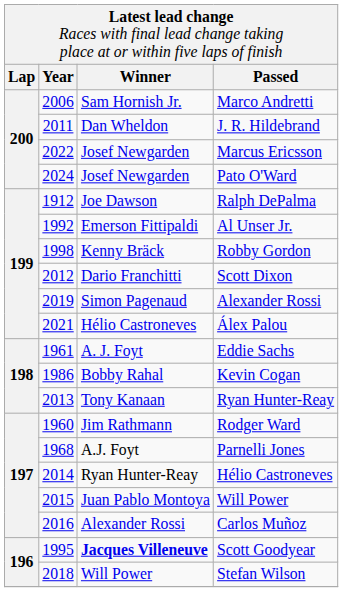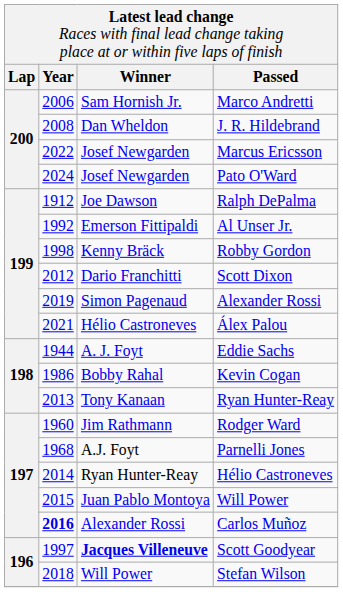J. R. Hildebrand | column 2: 2011 -> 2008
Eddie Sachs | column 2: 1961 -> 1944
Carlos Muñoz | column 2: normal -> bold
Scott Goodyear | column 2: 1995 -> 1997
